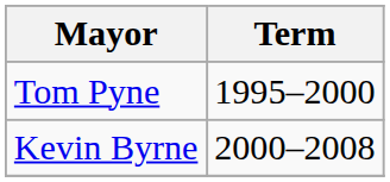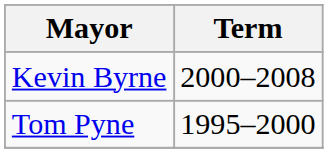rows swapped: Tom Pyne <-> Kevin Byrne
